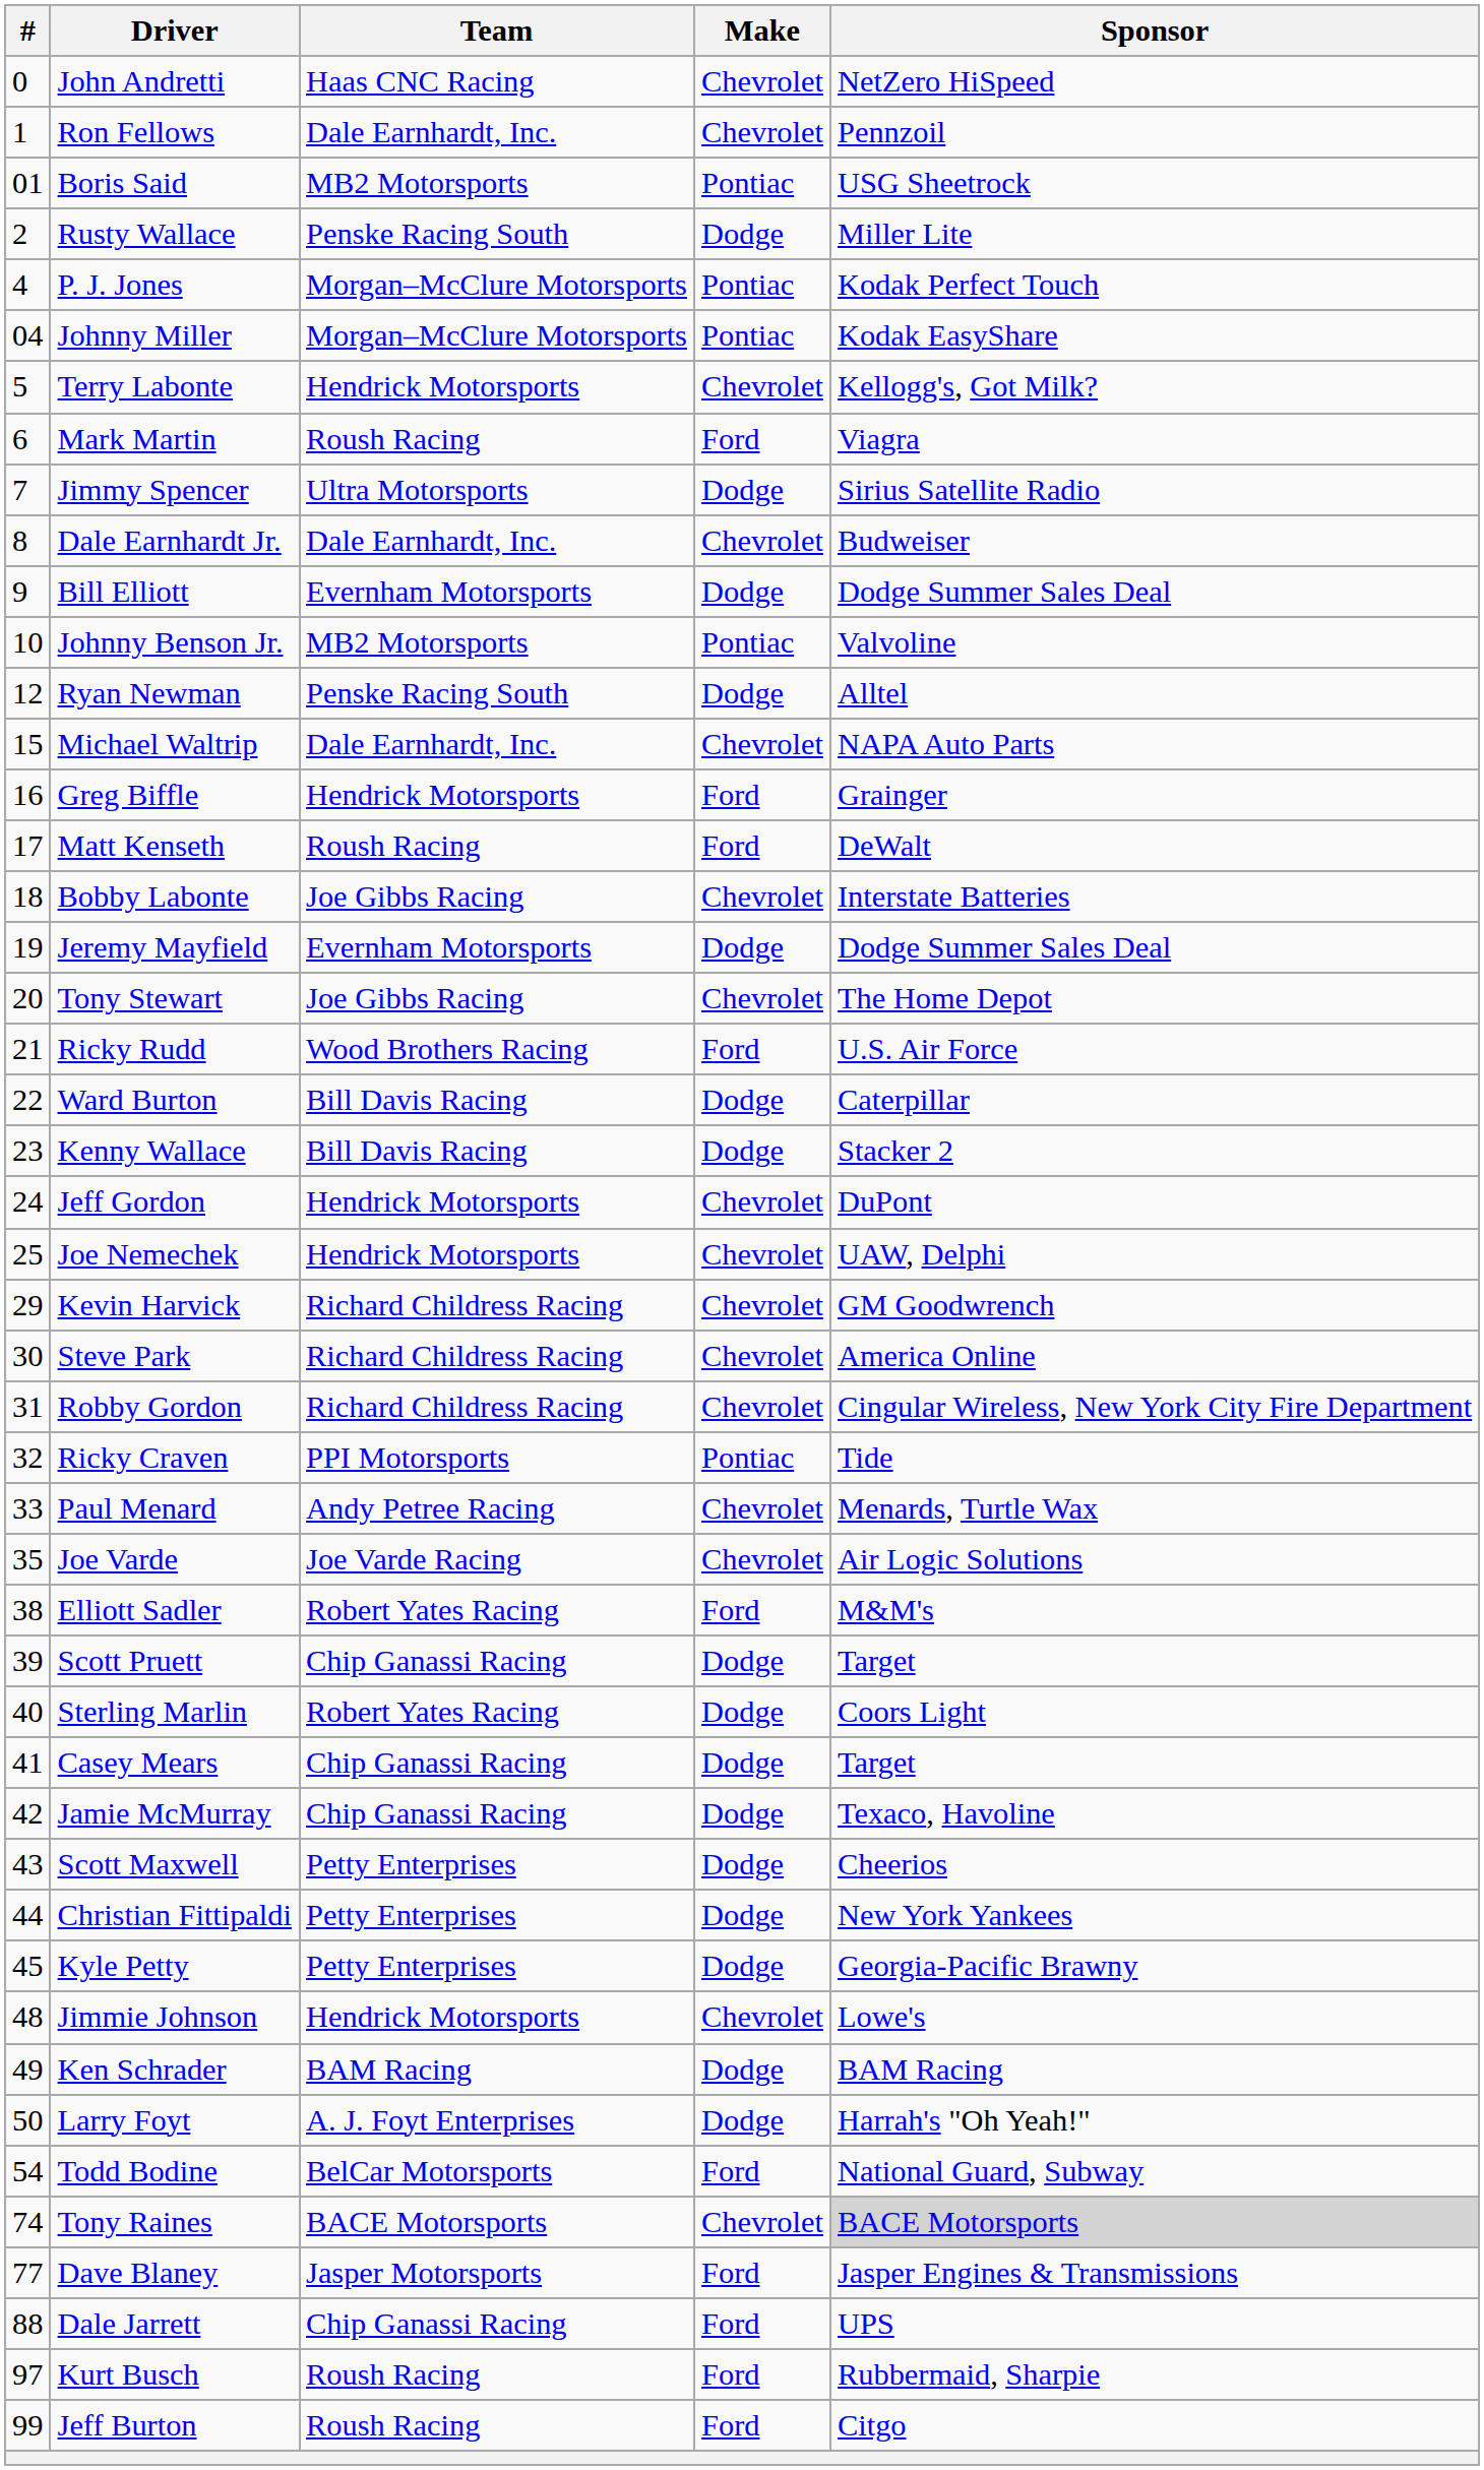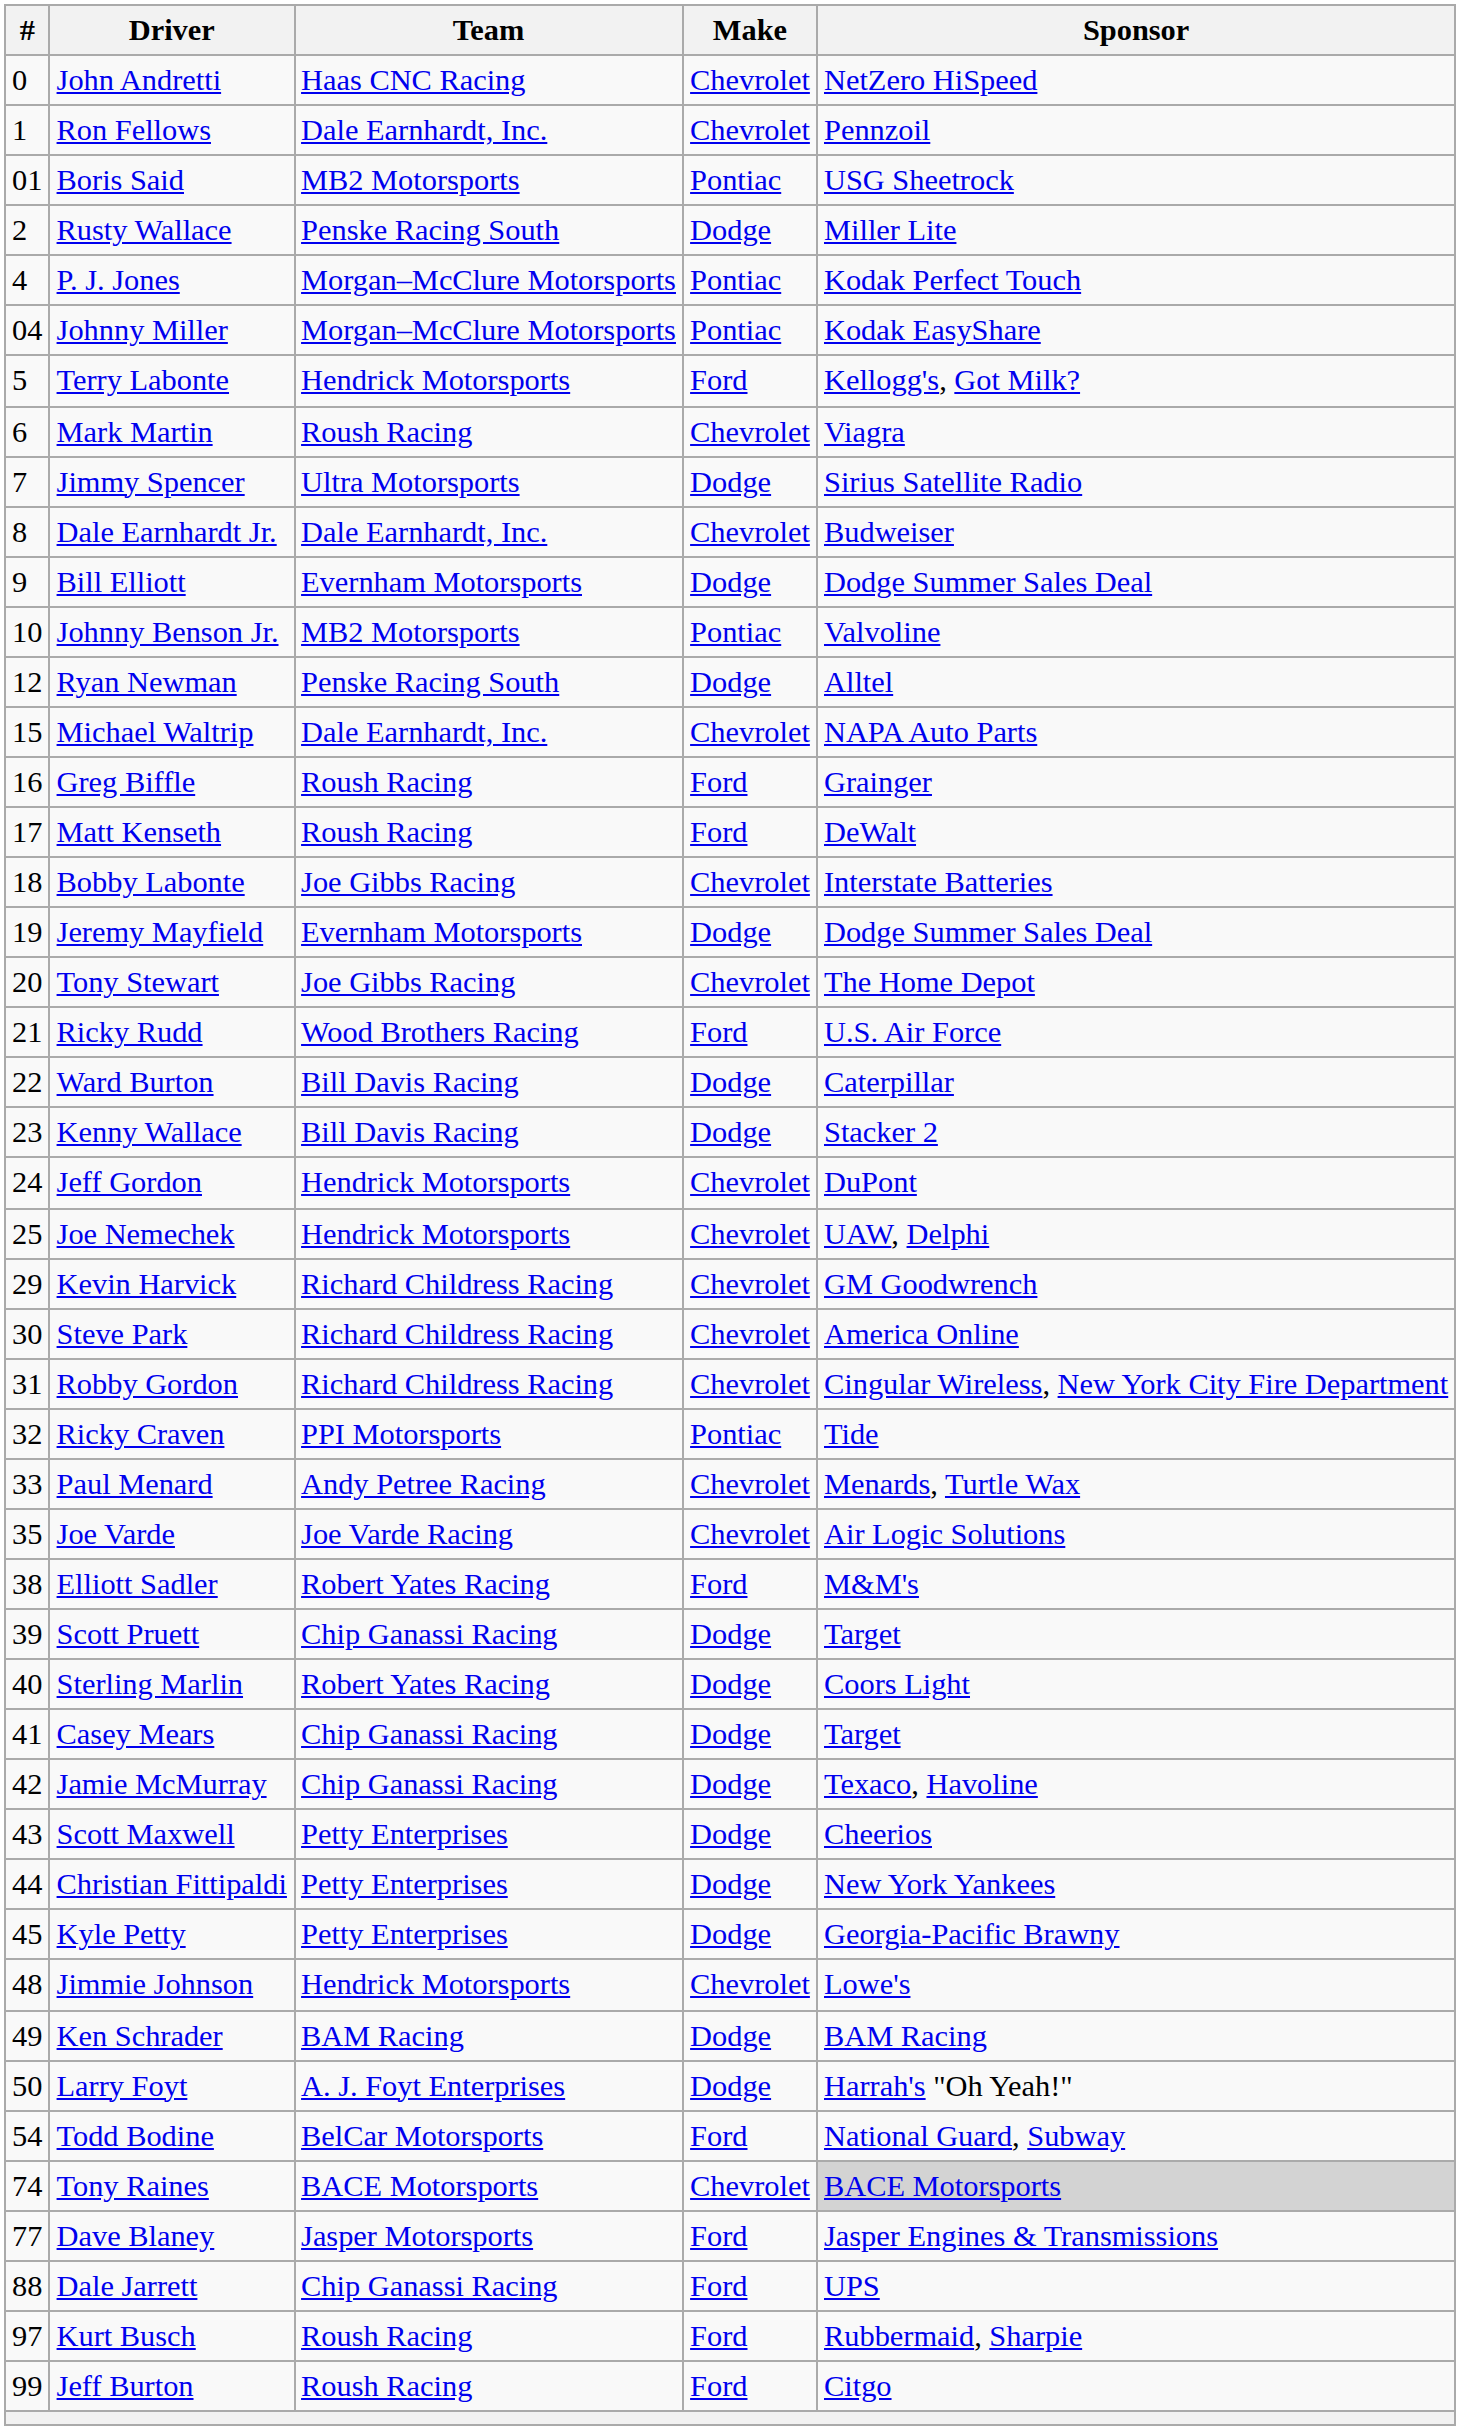Terry Labonte | Make: Chevrolet -> Ford
Mark Martin | Make: Ford -> Chevrolet
Greg Biffle | Team: Hendrick Motorsports -> Roush Racing
